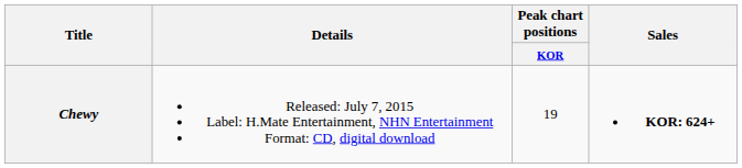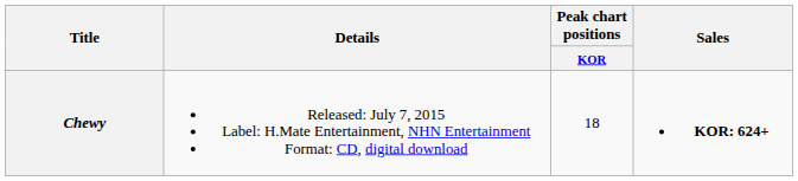Chewy | Peak chart positions / KOR: 19 -> 18
